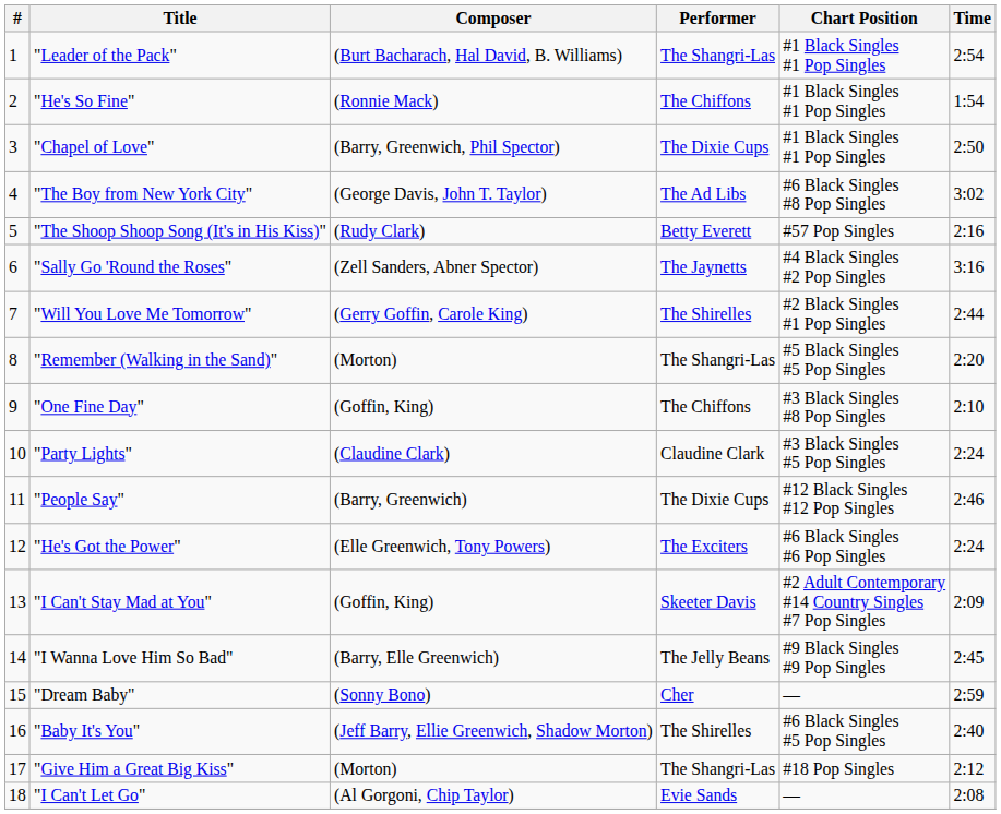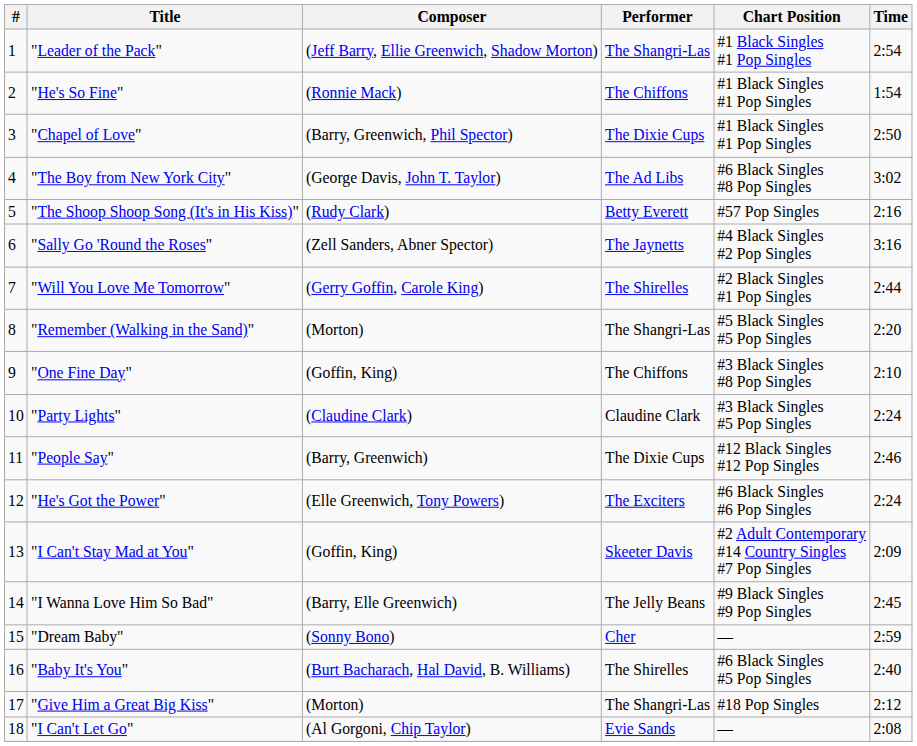"Leader of the Pack" | Composer: (Burt Bacharach, Hal David, B. Williams) -> (Jeff Barry, Ellie Greenwich, Shadow Morton)
"Baby It's You" | Composer: (Jeff Barry, Ellie Greenwich, Shadow Morton) -> (Burt Bacharach, Hal David, B. Williams)
